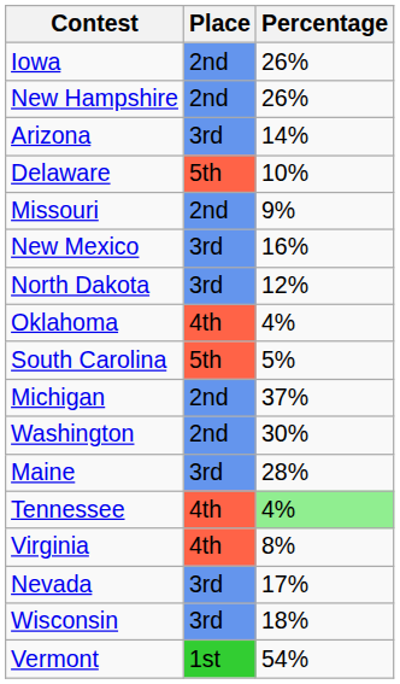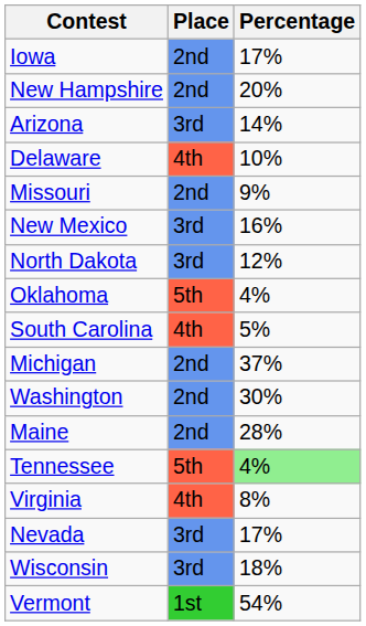Iowa | Percentage: 26% -> 17%
New Hampshire | Percentage: 26% -> 20%
Delaware | Place: 5th -> 4th
Oklahoma | Place: 4th -> 5th
South Carolina | Place: 5th -> 4th
Maine | Place: 3rd -> 2nd
Tennessee | Place: 4th -> 5th
